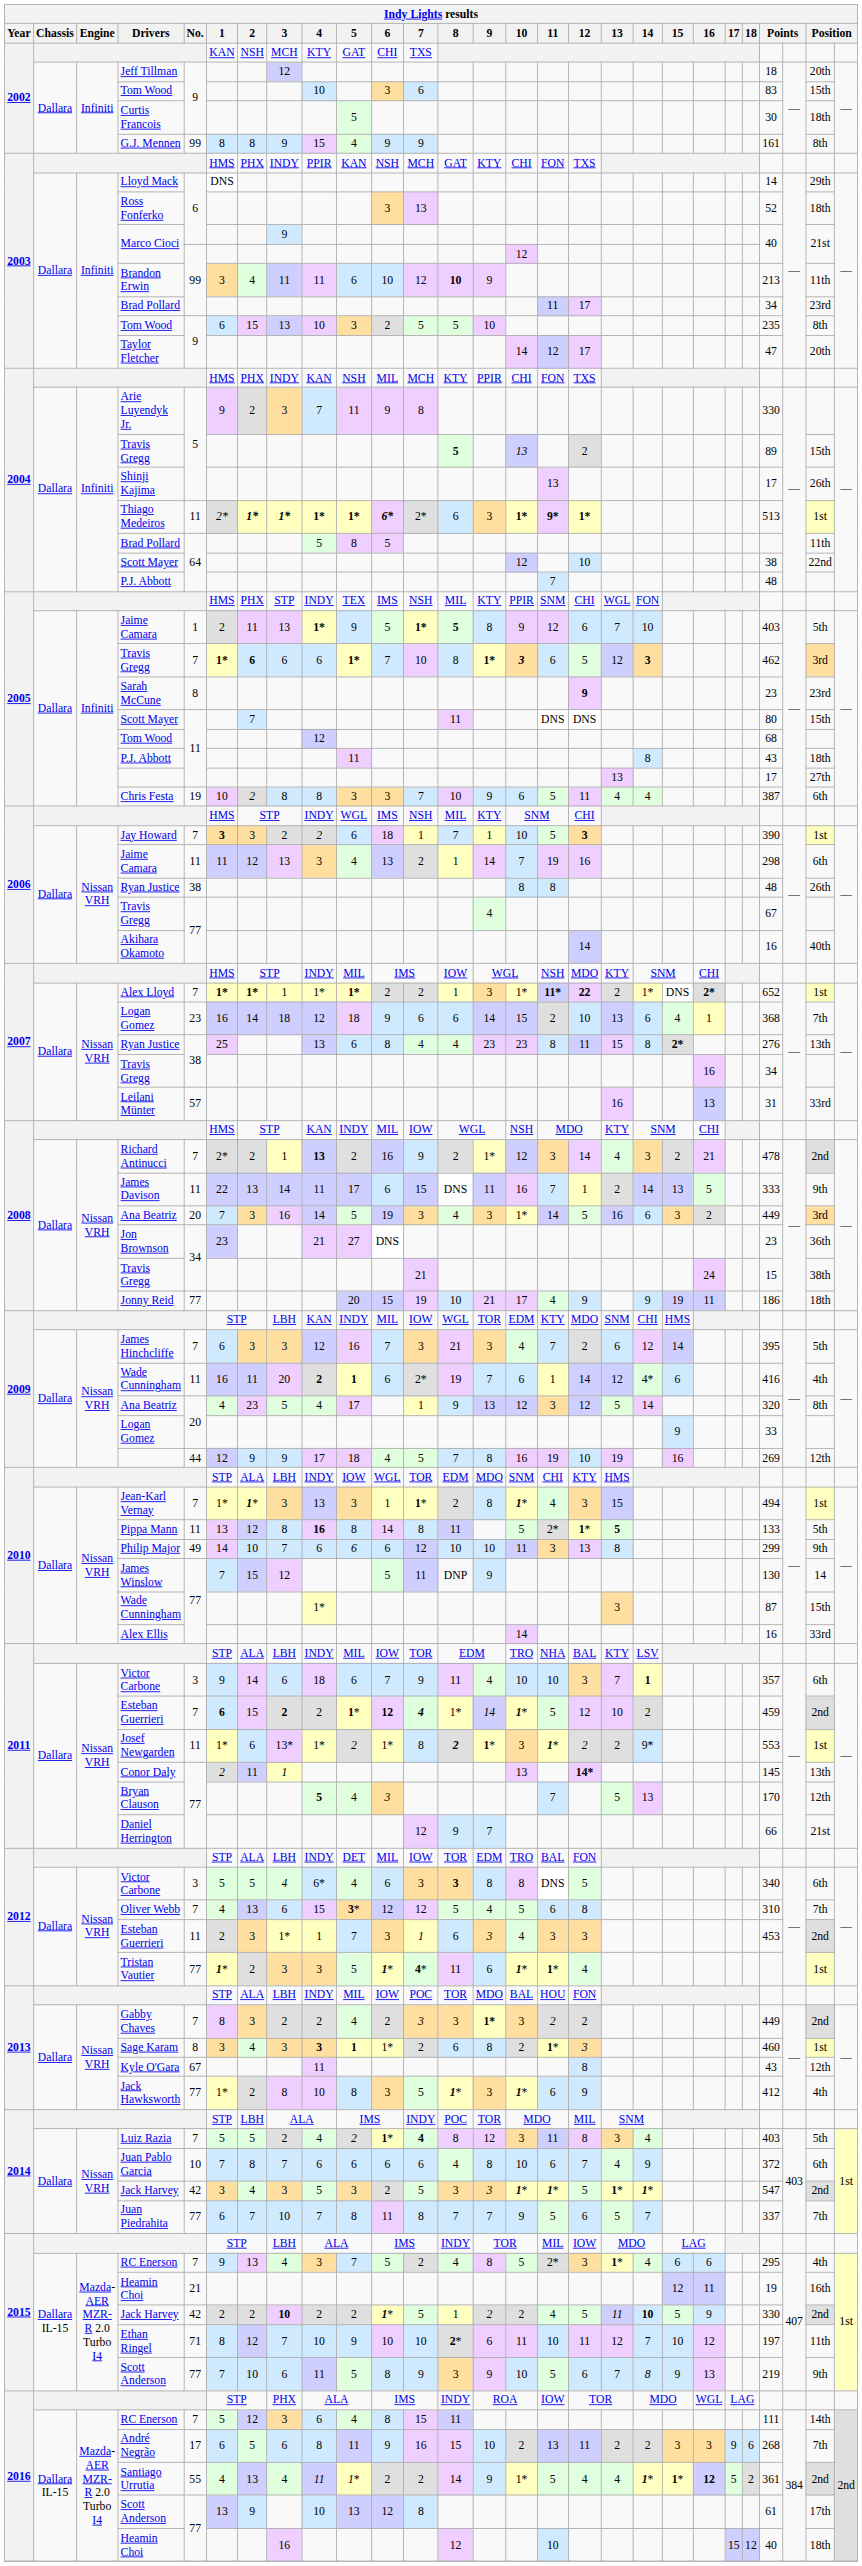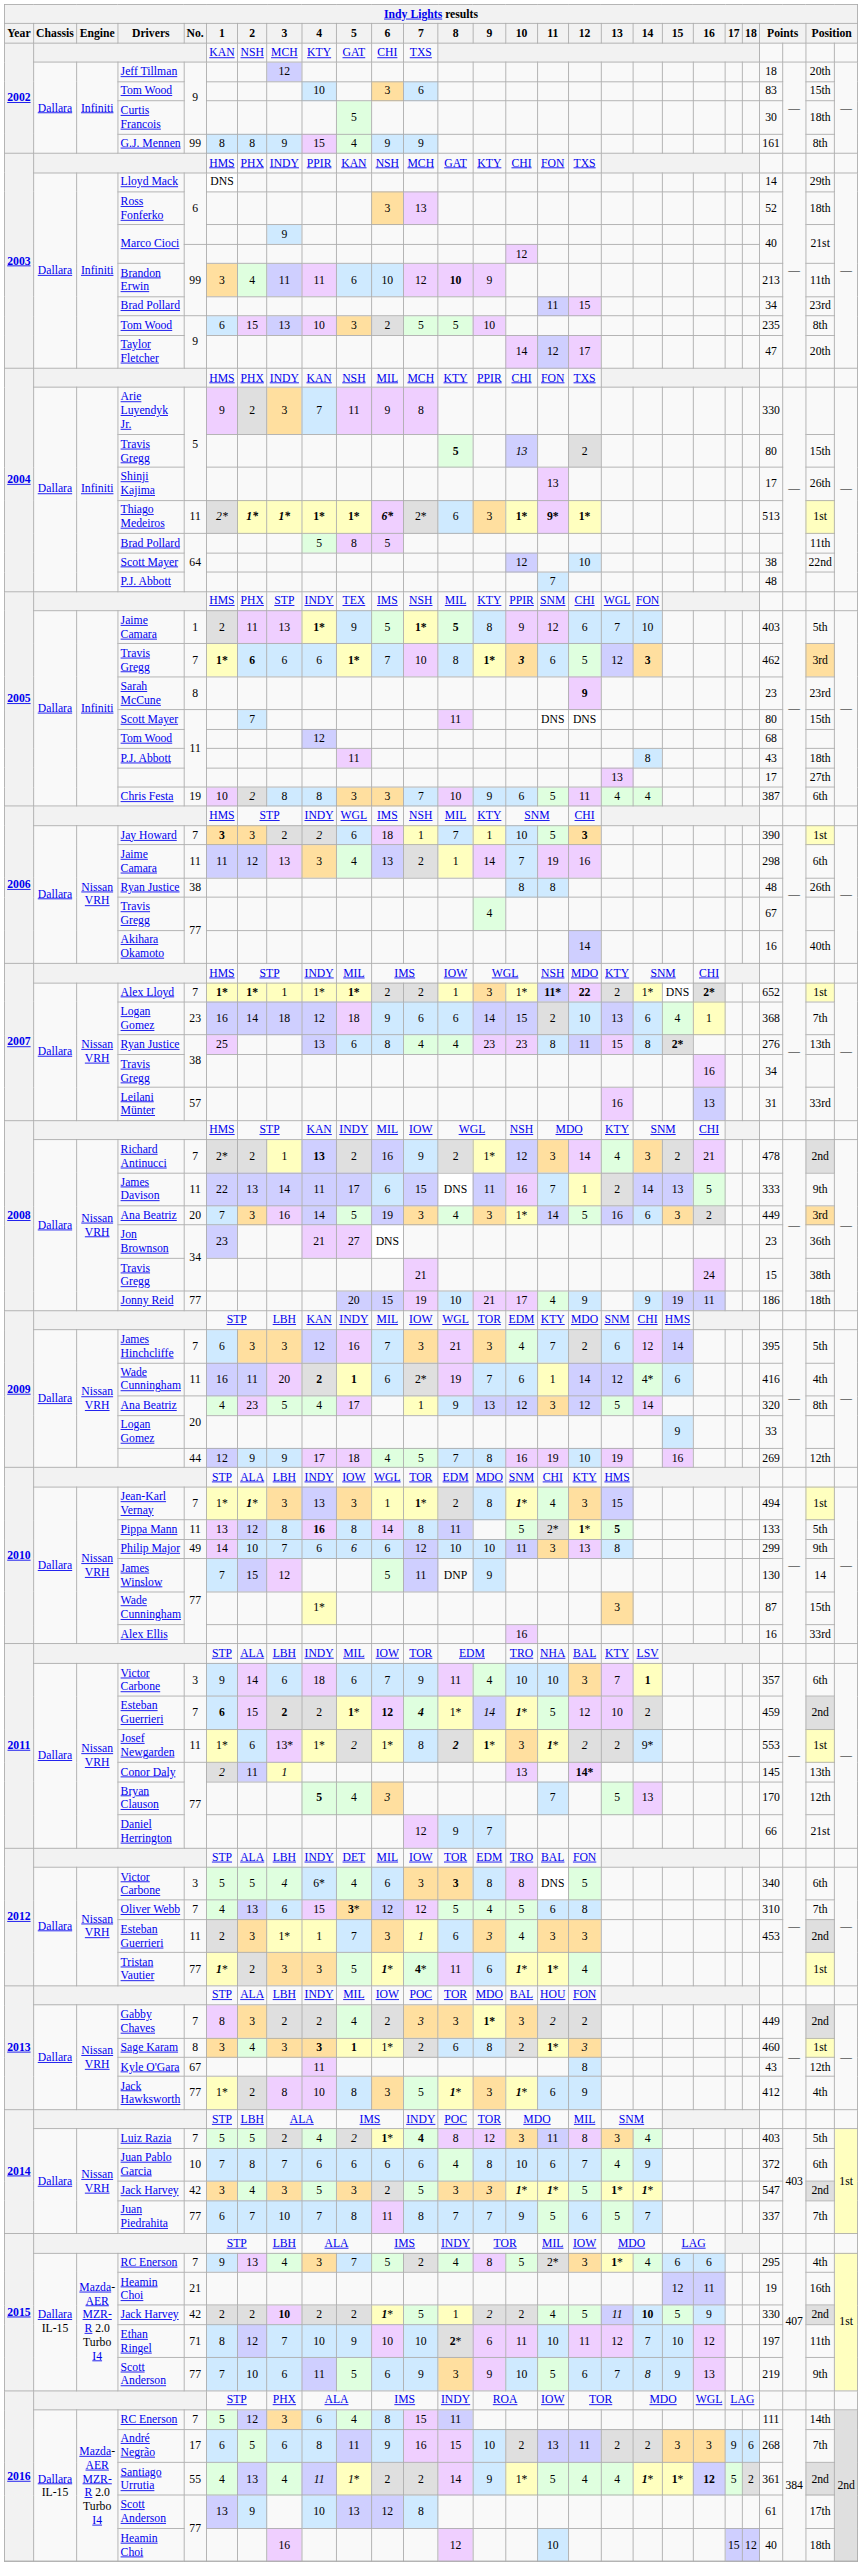2003 / Brad Pollard | 12: 17 -> 15
2004 / Travis Gregg | column 24: 89 -> 80
Alex Ellis | 10: 14 -> 16
2015 / Scott Anderson | 6: 8 -> 6
